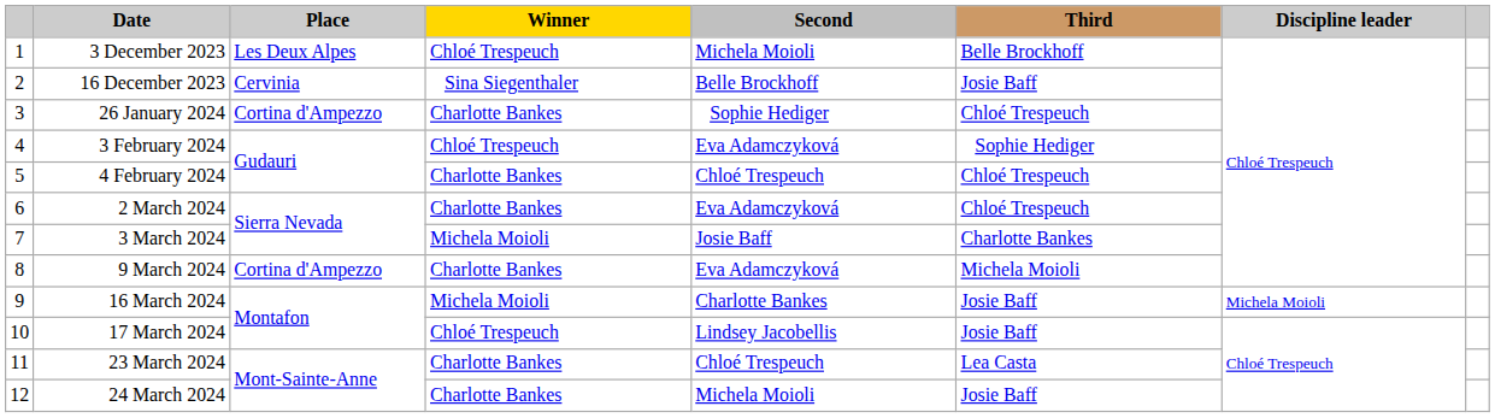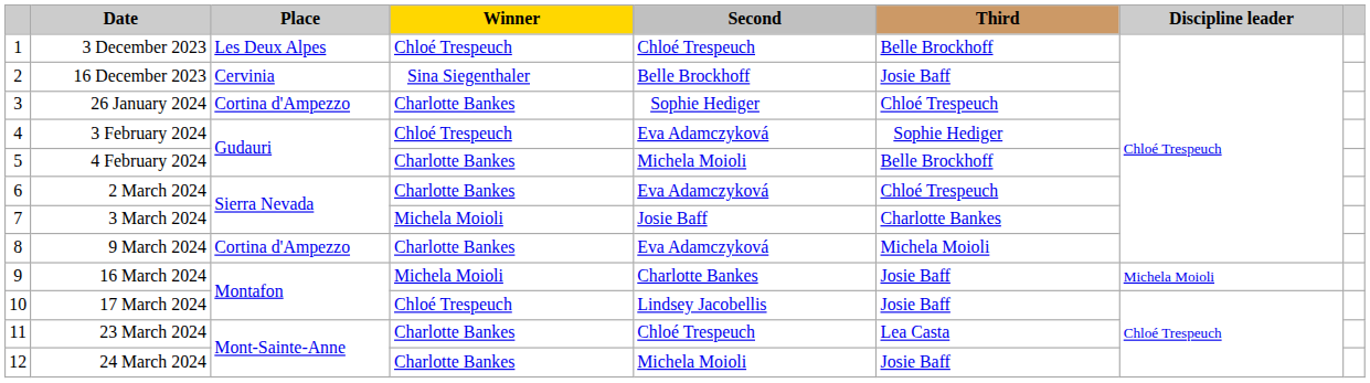3 December 2023 | Second: Michela Moioli -> Chloé Trespeuch
4 February 2024 | Second: Chloé Trespeuch -> Michela Moioli
4 February 2024 | Third: Chloé Trespeuch -> Belle Brockhoff
